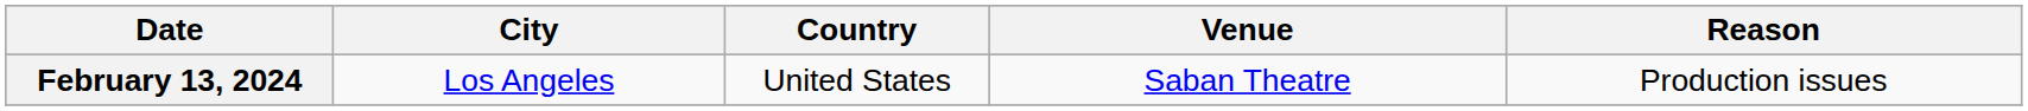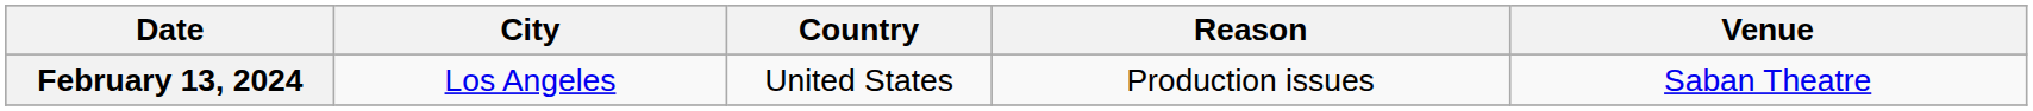columns swapped: Venue <-> Reason
